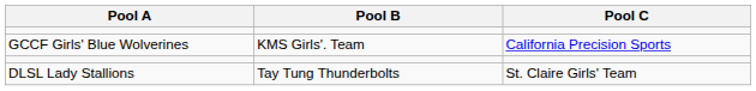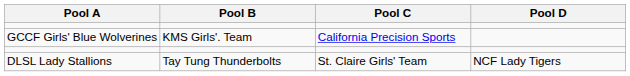+ column: Pool D | NCF Lady Tigers
